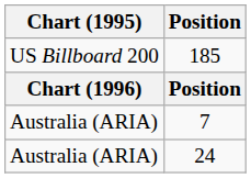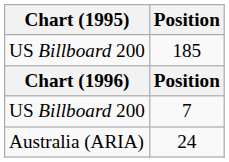7 | Chart (1995): Australia (ARIA) -> US Billboard 200
